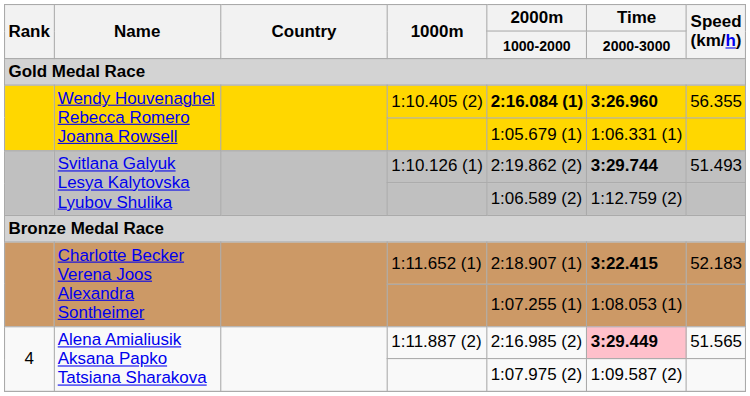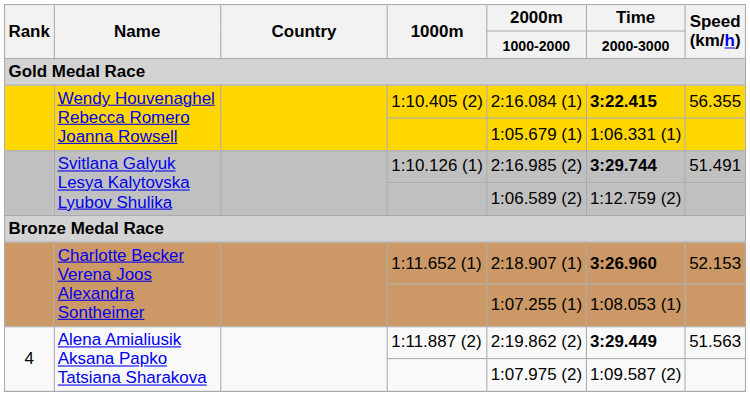1:10.405 (2) | 2000m / 1000-2000: bold -> normal
1:10.405 (2) | Time / 2000-3000: 3:26.960 -> 3:22.415
1:10.126 (1) | 2000m / 1000-2000: 2:19.862 (2) -> 2:16.985 (2)
1:10.126 (1) | Speed (km/h): 51.493 -> 51.491
1:11.652 (1) | Time / 2000-3000: 3:22.415 -> 3:26.960
1:11.652 (1) | Speed (km/h): 52.183 -> 52.153
1:11.887 (2) | 2000m / 1000-2000: 2:16.985 (2) -> 2:19.862 (2)
1:11.887 (2) | Time / 2000-3000: pink background -> no background
1:11.887 (2) | Speed (km/h): 51.565 -> 51.563
